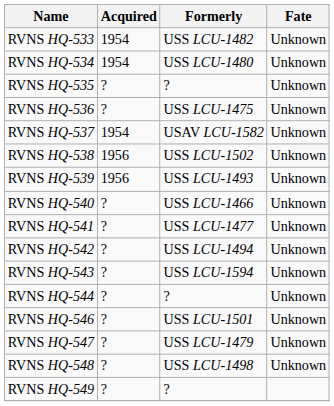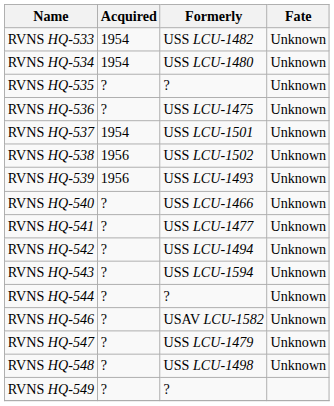RVNS HQ-537 | Formerly: USAV LCU-1582 -> USS LCU-1501
RVNS HQ-546 | Formerly: USS LCU-1501 -> USAV LCU-1582
